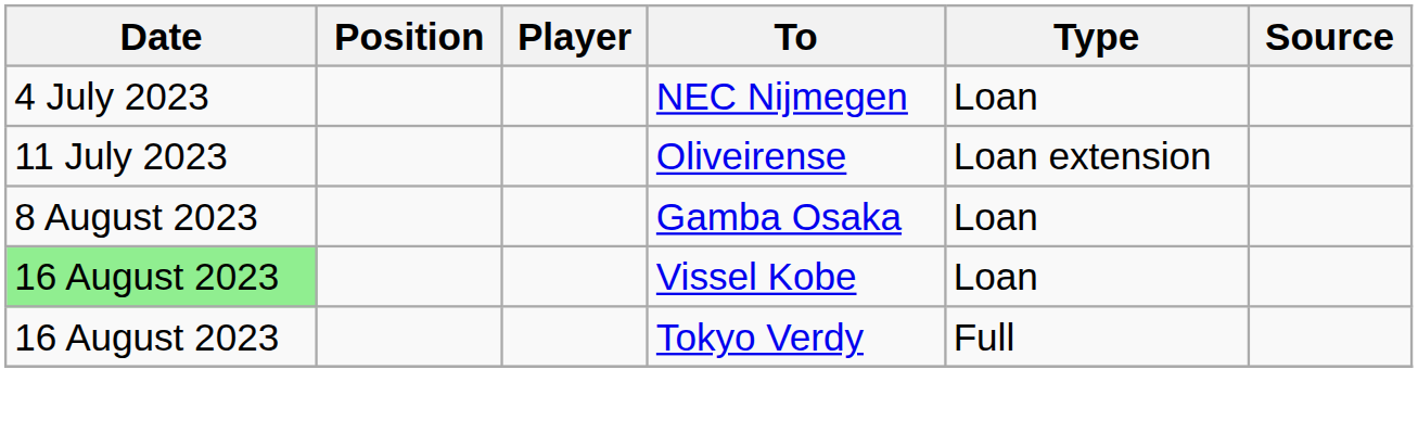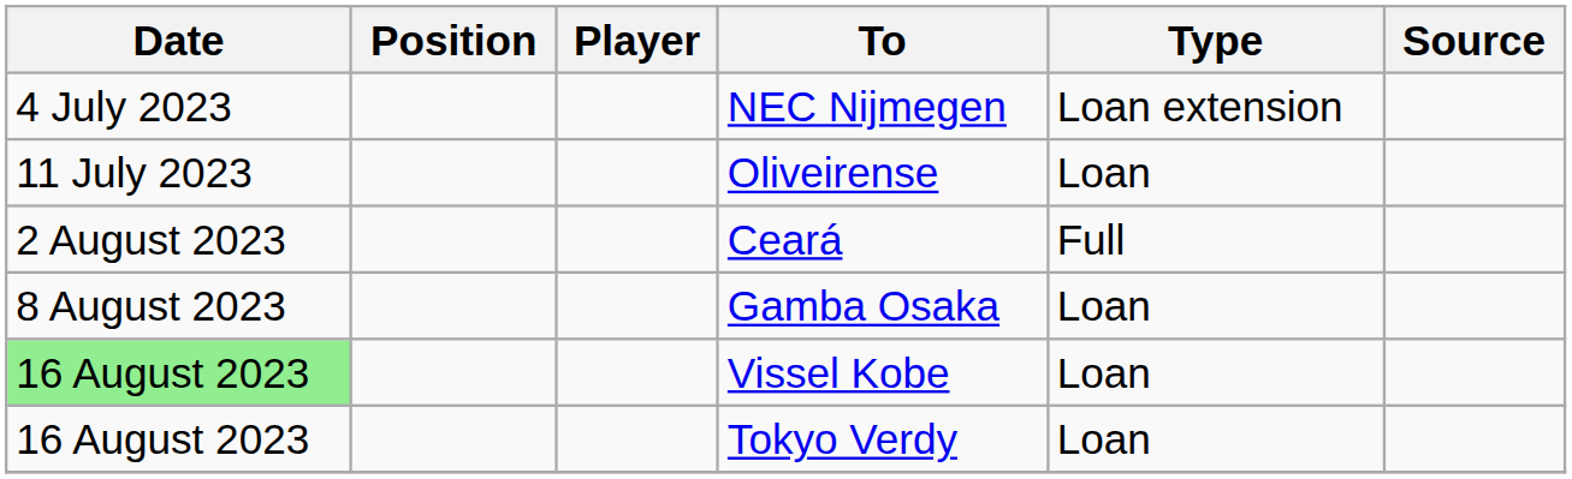NEC Nijmegen | Type: Loan -> Loan extension
Oliveirense | Type: Loan extension -> Loan
+ row: 2 August 2023 | Ceará | Full
Tokyo Verdy | Type: Full -> Loan
